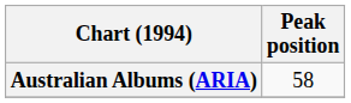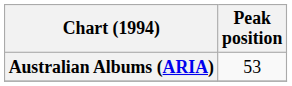Australian Albums (ARIA) | Peak position: 58 -> 53
